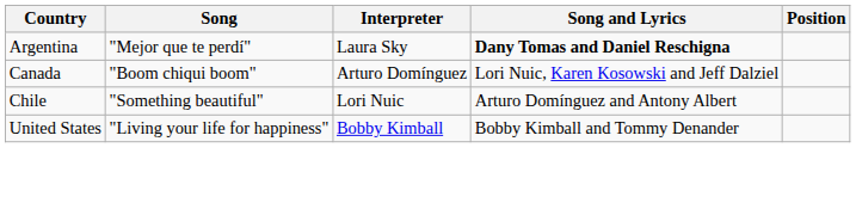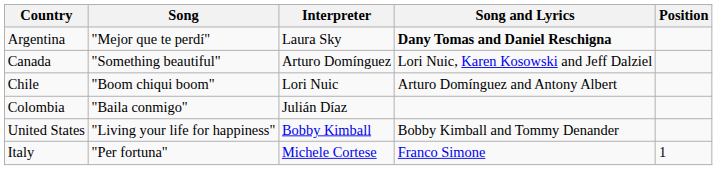Canada | Song: "Boom chiqui boom" -> "Something beautiful"
Chile | Song: "Something beautiful" -> "Boom chiqui boom"
+ row: Colombia | "Baila conmigo" | Julián Díaz
+ row: Italy | "Per fortuna" | Michele Cortese | Franco Simone | 1
